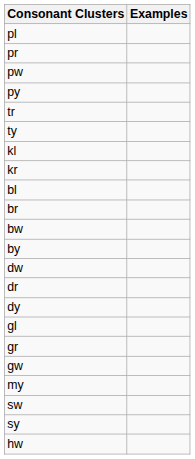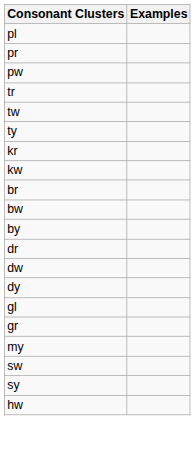- row: py
+ row: tw
- row: kl
+ row: kw
- row: bl
rows swapped: dr <-> dw
- row: gw
